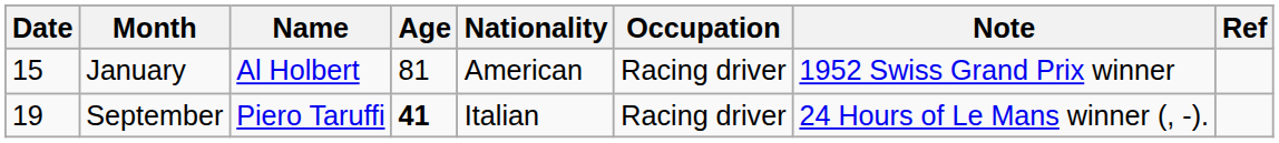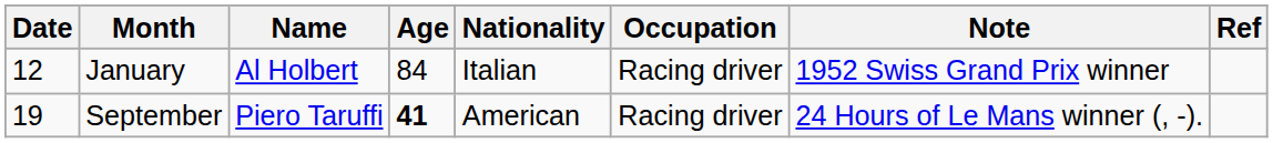January | Date: 15 -> 12
January | Age: 81 -> 84
January | Nationality: American -> Italian
September | Nationality: Italian -> American
